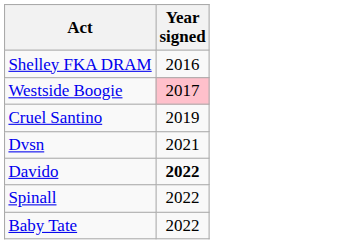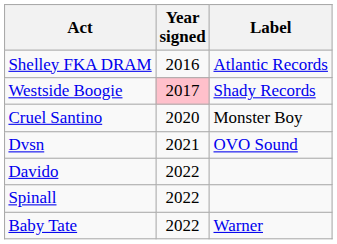+ column: Label | Atlantic Records | Shady Records | Monster Boy | OVO Sound | Warner
Cruel Santino | Year signed: 2019 -> 2020
Davido | Year signed: bold -> normal
